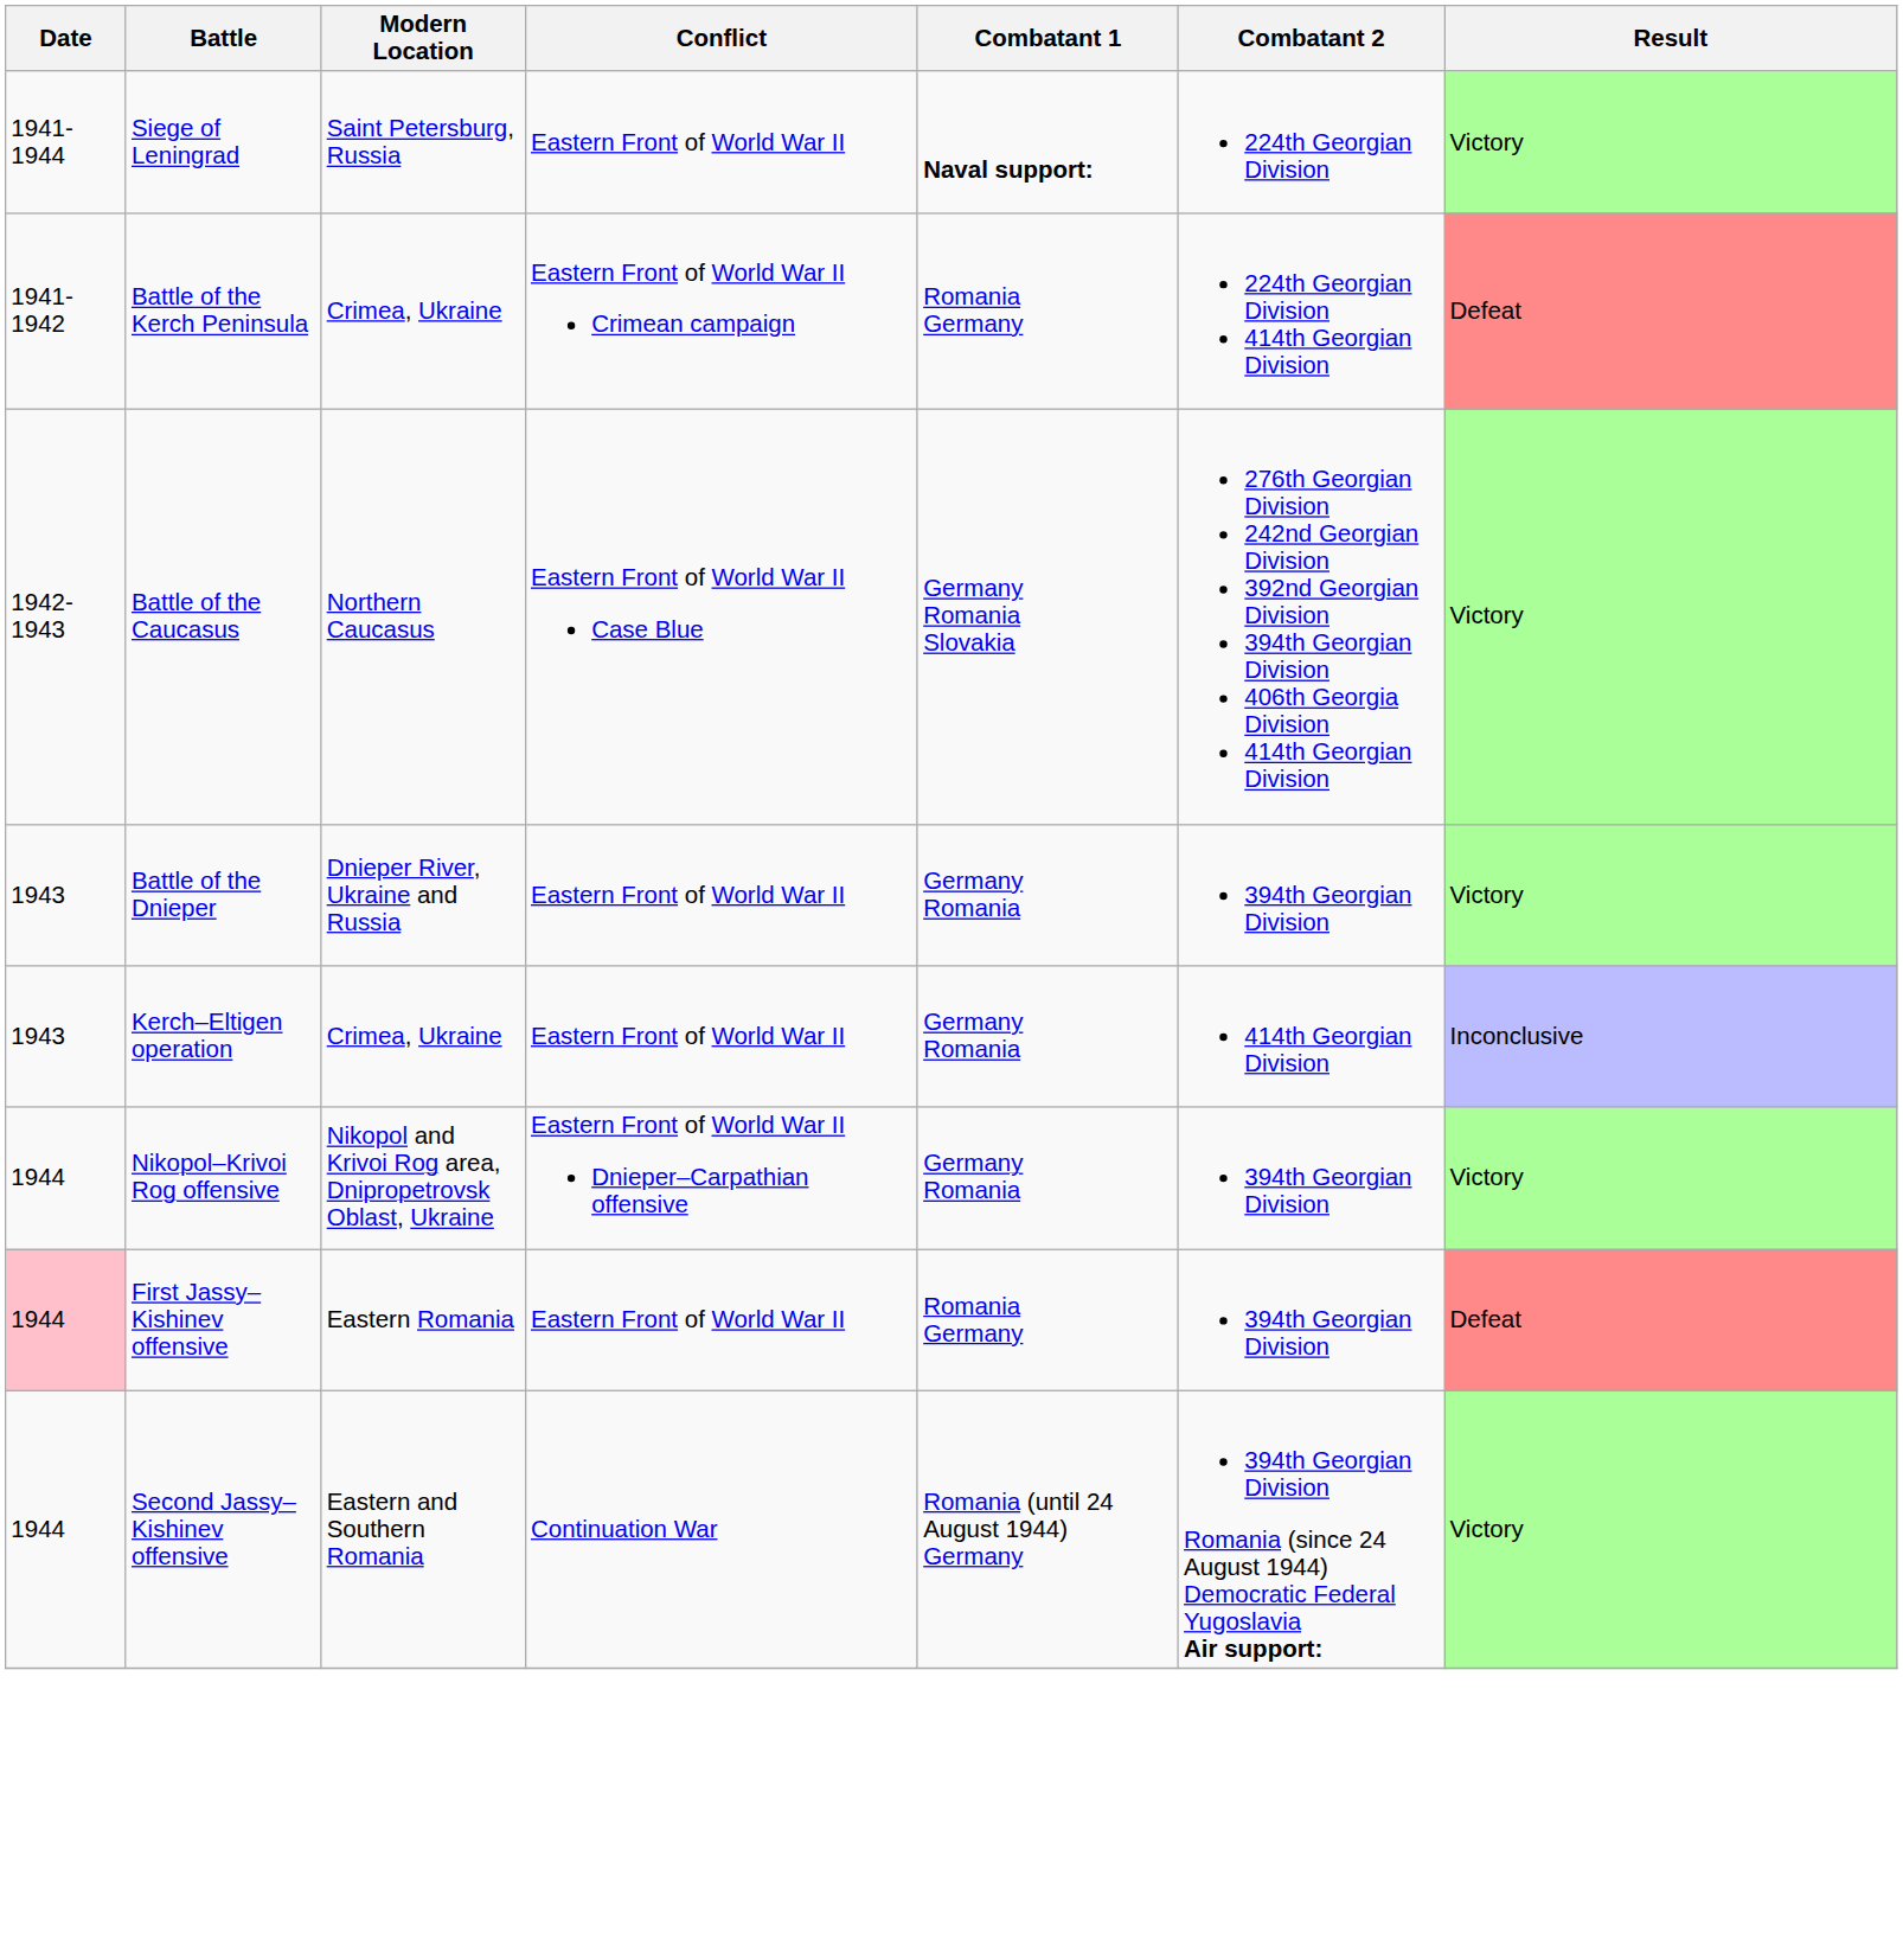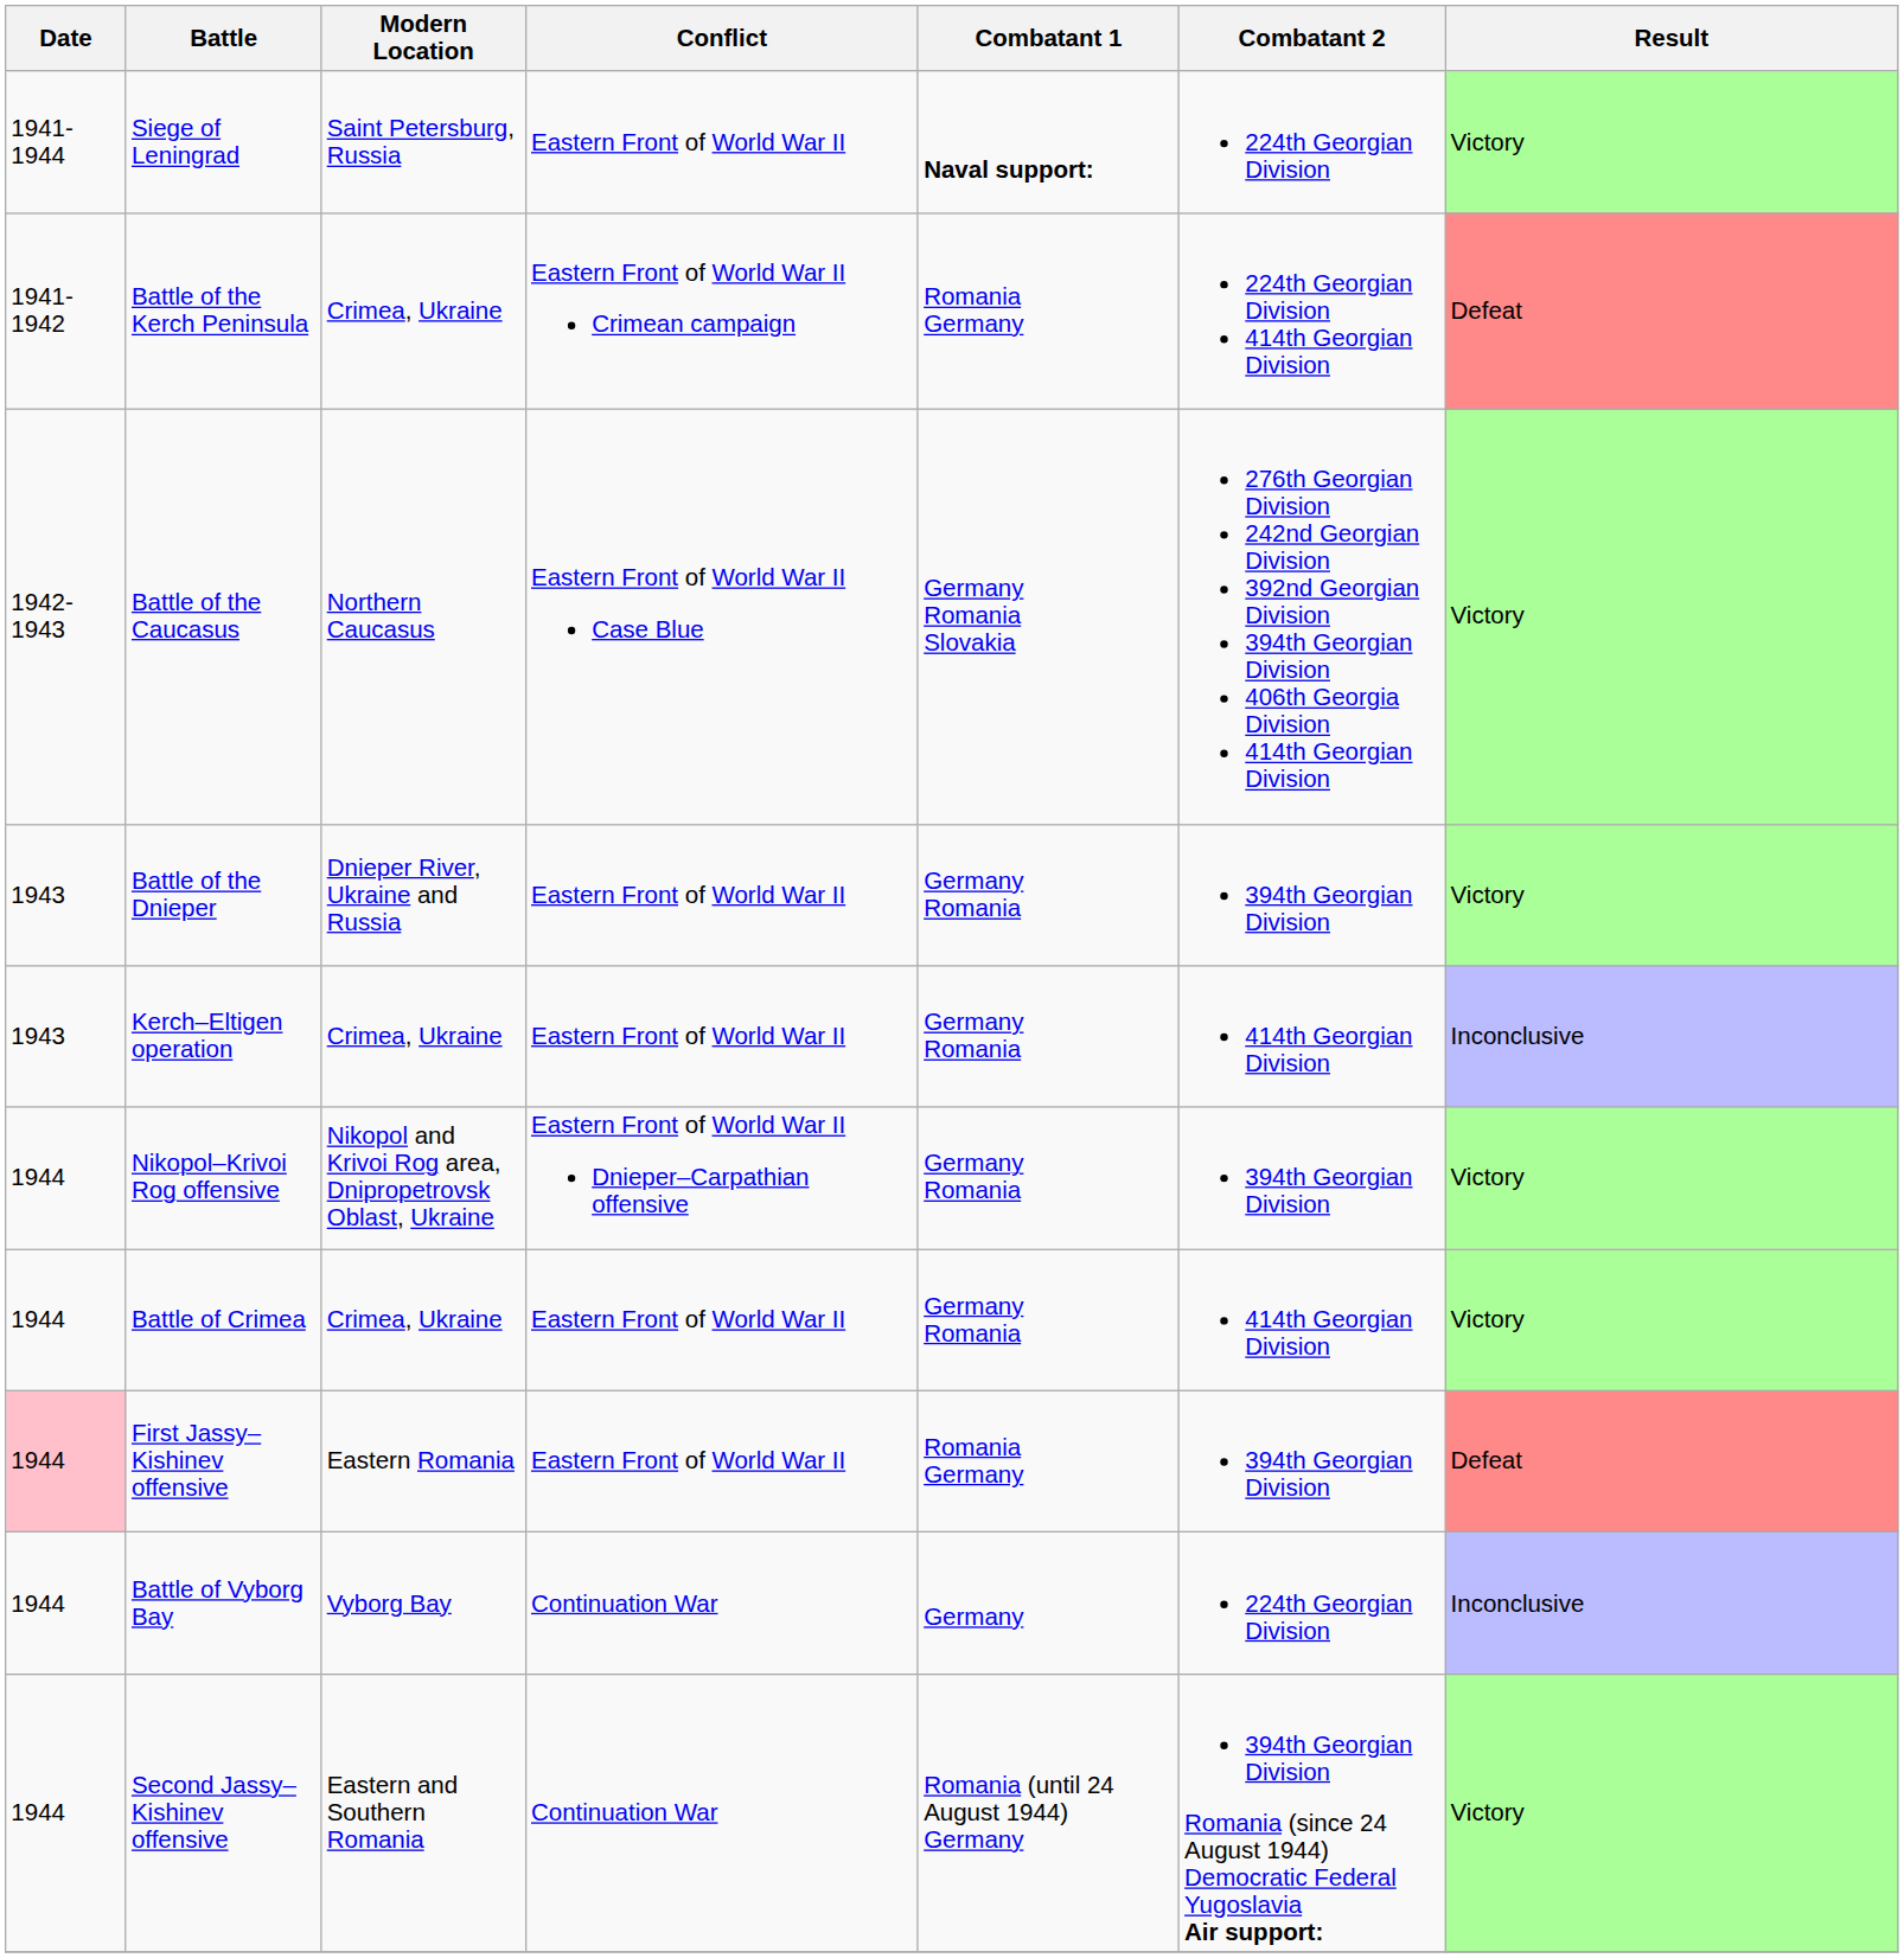+ row: 1944 | Battle of Crimea | Crimea, Ukraine | Eastern Front of World War II | Germany Romania | 414th Georgian Division | Victory
+ row: 1944 | Battle of Vyborg Bay | Vyborg Bay | Continuation War | Germany | 224th Georgian Division | Inconclusive
